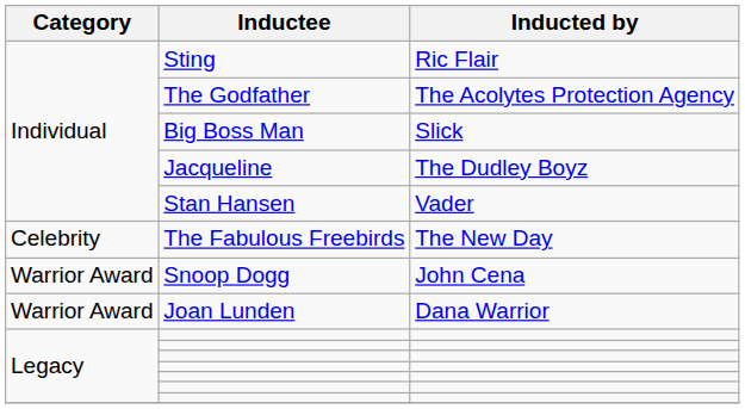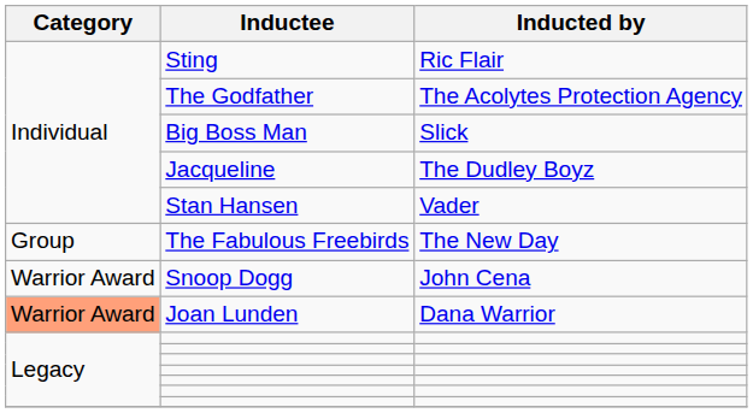The Fabulous Freebirds | Category: Celebrity -> Group
Joan Lunden | Category: no background -> lightsalmon background
